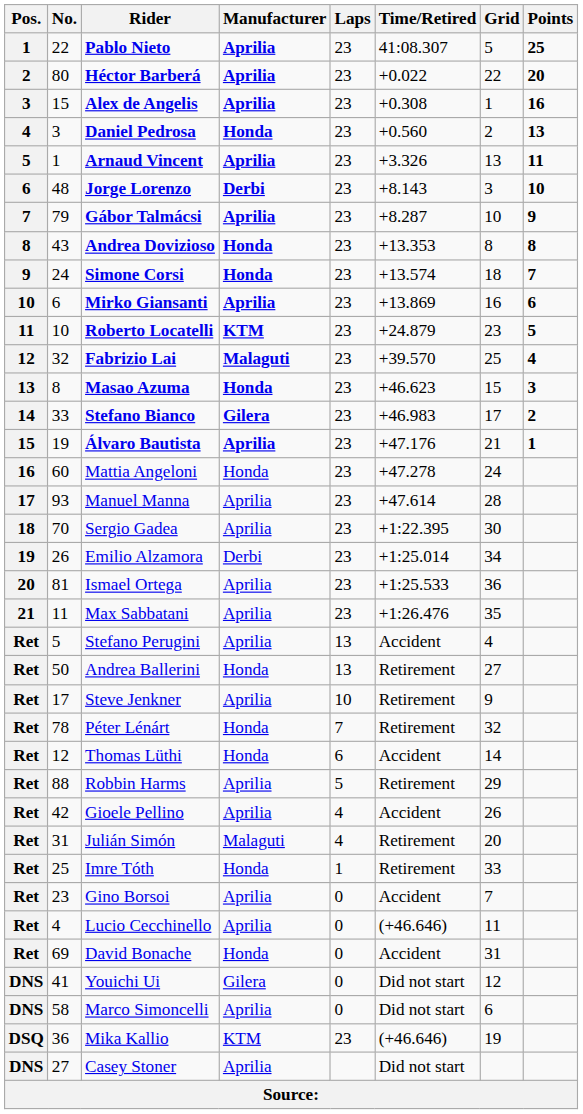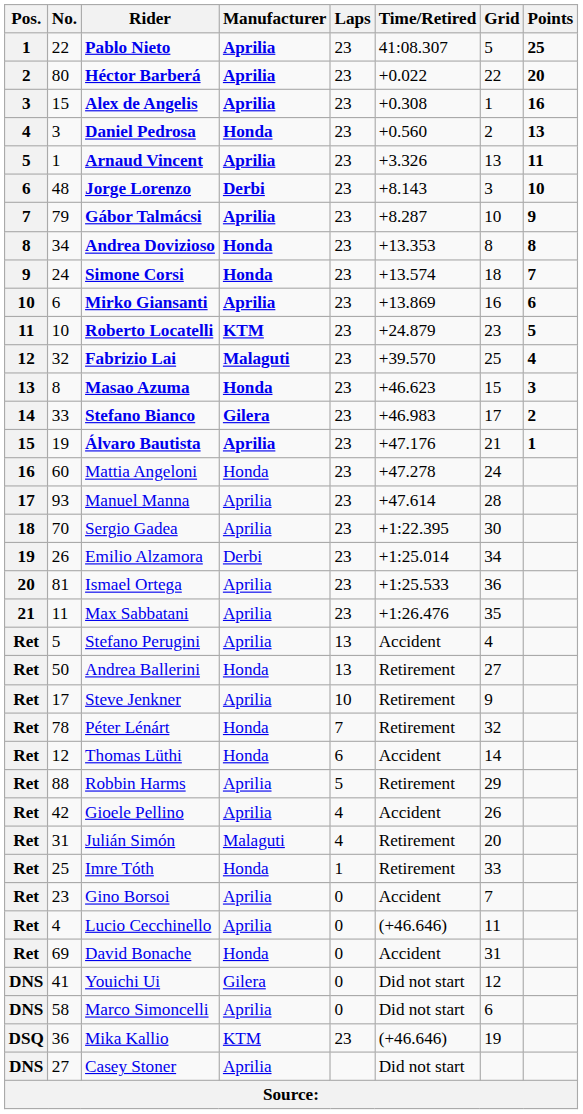Andrea Dovizioso | No.: 43 -> 34
